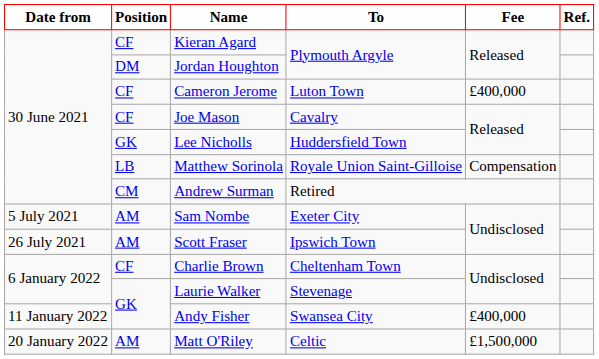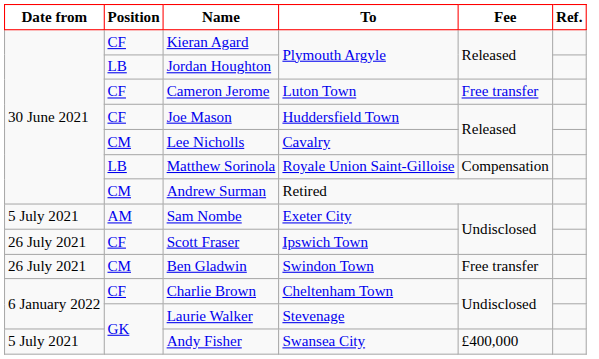Jordan Houghton | Position: DM -> LB
Cameron Jerome | Fee: £400,000 -> Free transfer
Joe Mason | To: Cavalry -> Huddersfield Town
Lee Nicholls | Position: GK -> CM
Lee Nicholls | To: Huddersfield Town -> Cavalry
Scott Fraser | Position: AM -> CF
+ row: 26 July 2021 | CM | Ben Gladwin | Swindon Town | Free transfer
Andy Fisher | Date from: 11 January 2022 -> 5 July 2021
- row: 20 January 2022 | AM | Matt O'Riley | Celtic | £1,500,000
